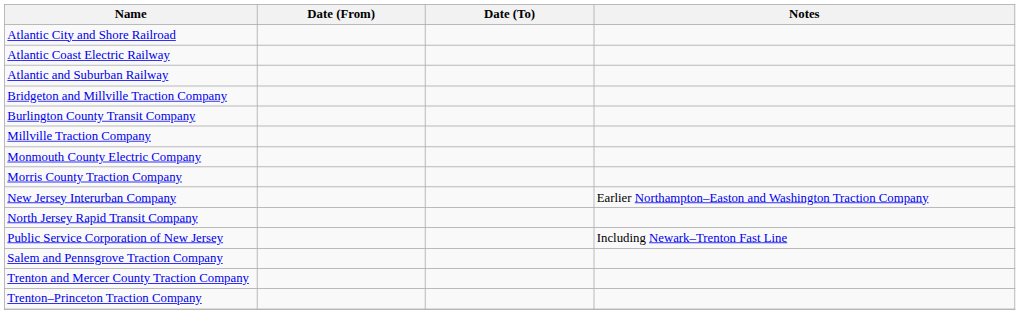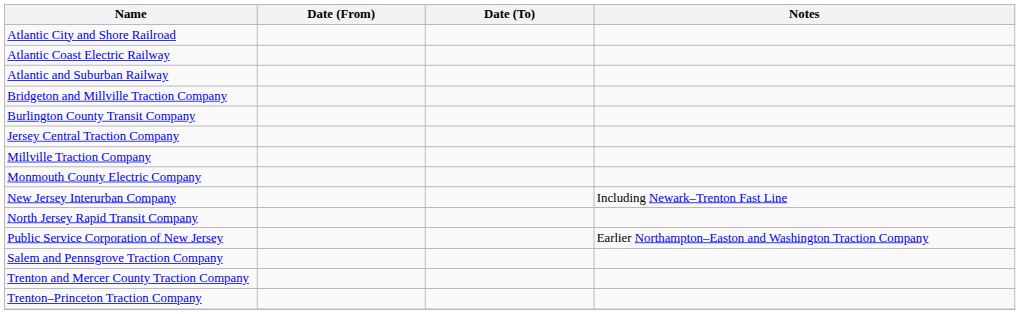+ row: Jersey Central Traction Company
- row: Morris County Traction Company
New Jersey Interurban Company | Notes: Earlier Northampton–Easton and Washington Traction Company -> Including Newark–Trenton Fast Line
Public Service Corporation of New Jersey | Notes: Including Newark–Trenton Fast Line -> Earlier Northampton–Easton and Washington Traction Company
